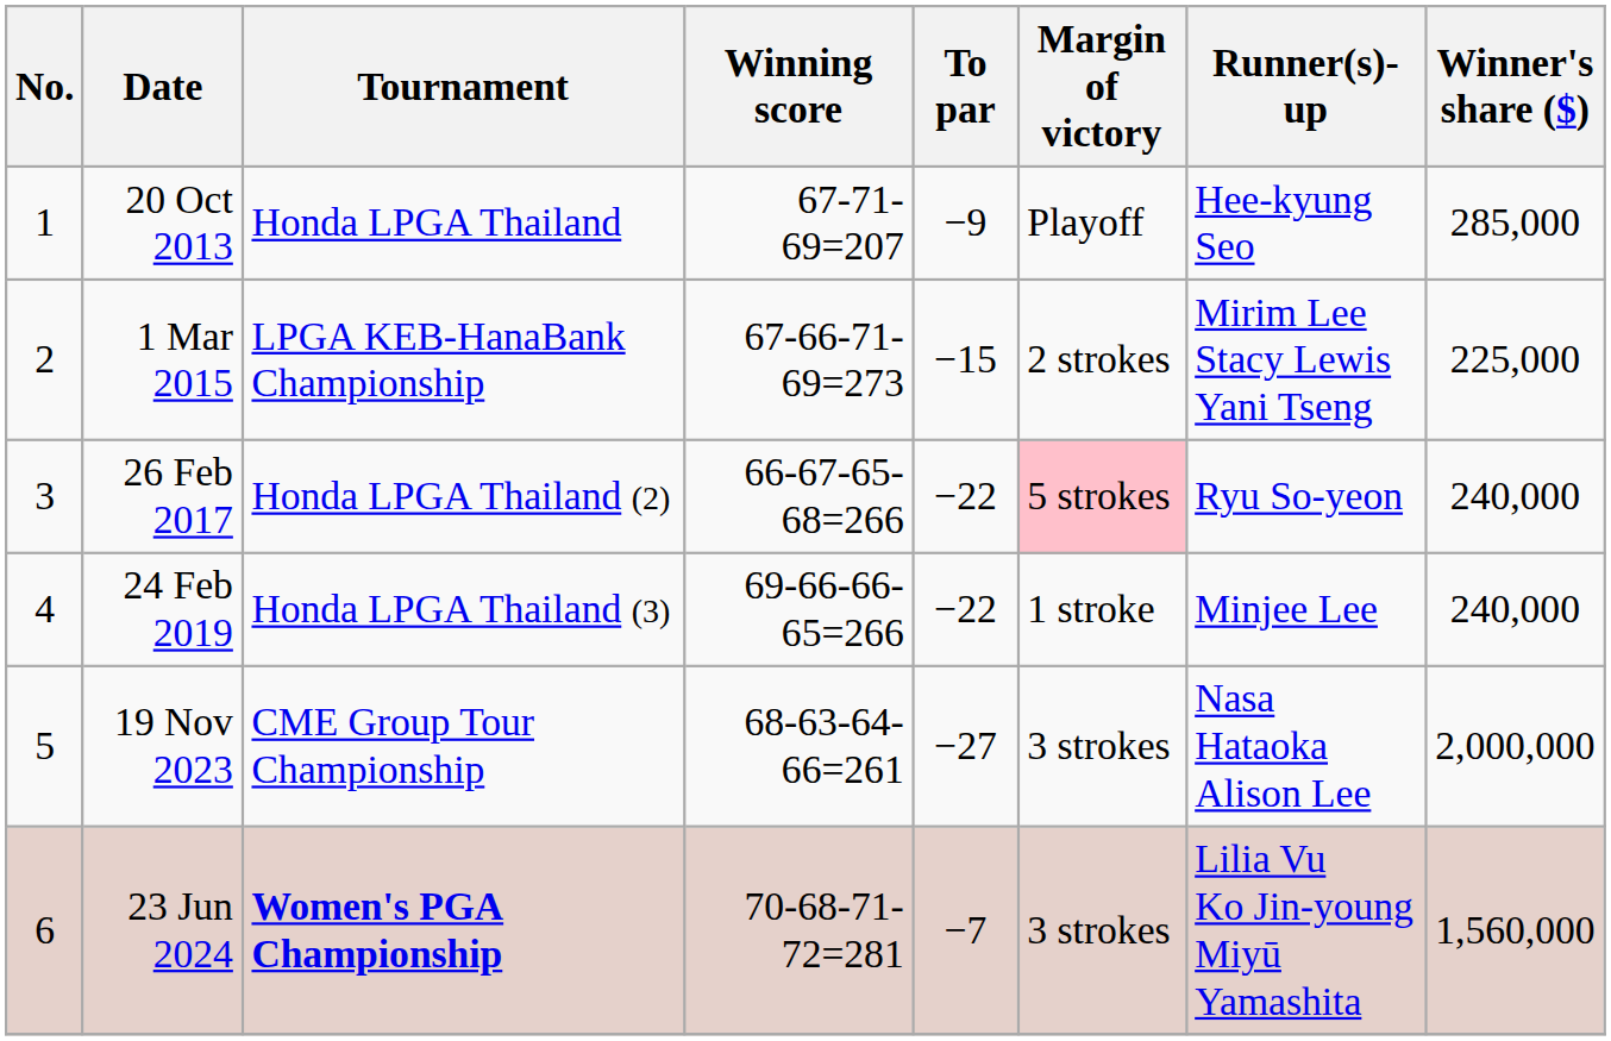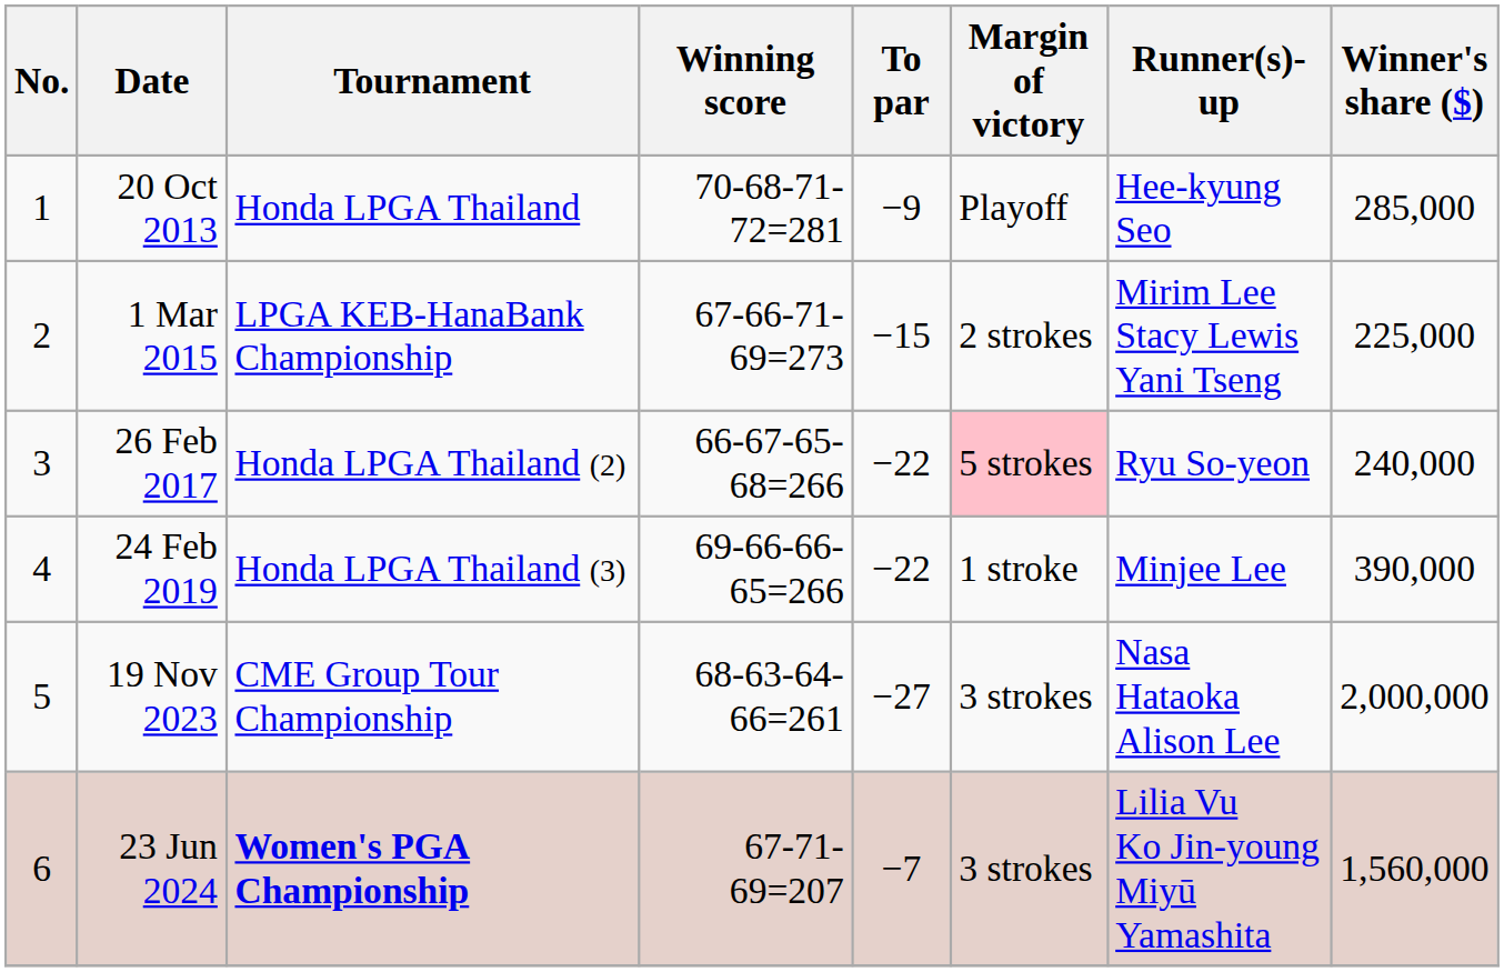20 Oct 2013 | Winning score: 67-71-69=207 -> 70-68-71-72=281
24 Feb 2019 | Winner's share ($): 240,000 -> 390,000
23 Jun 2024 | Winning score: 70-68-71-72=281 -> 67-71-69=207
